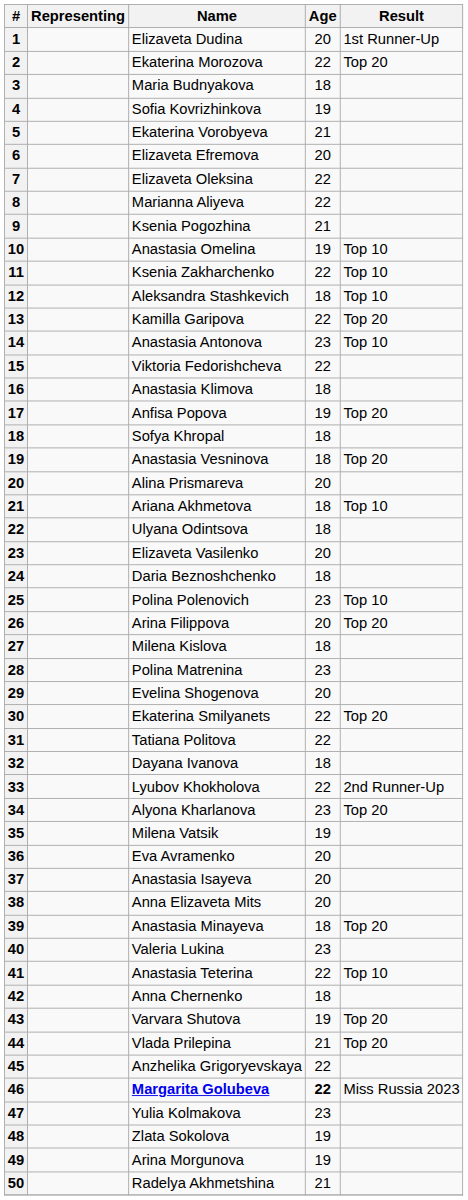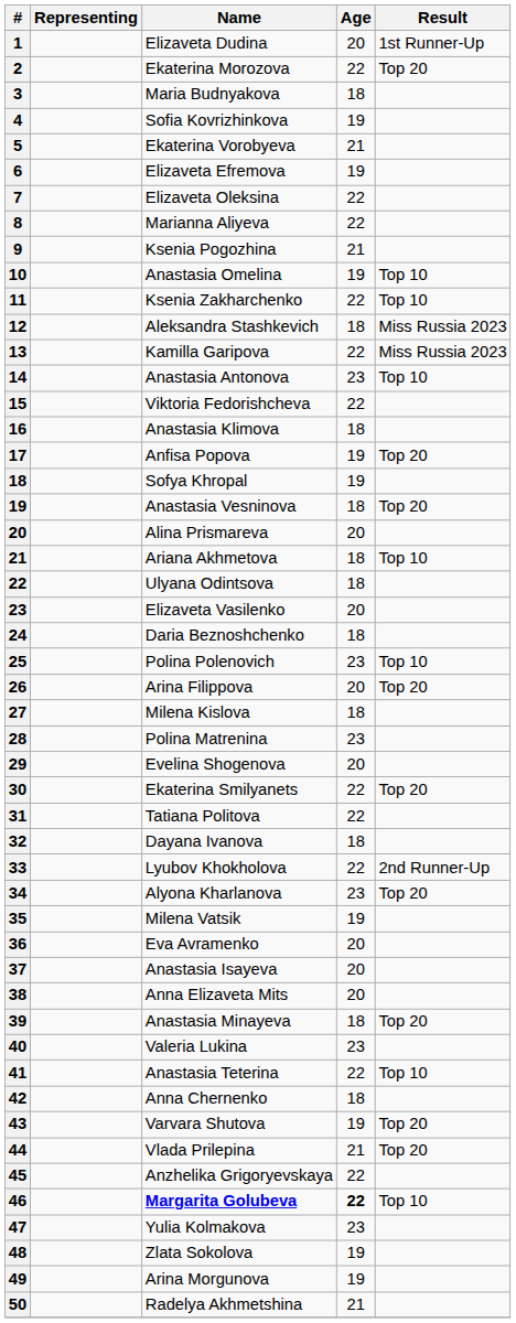Elizaveta Efremova | Age: 20 -> 19
Aleksandra Stashkevich | Result: Top 10 -> Miss Russia 2023
Kamilla Garipova | Result: Top 20 -> Miss Russia 2023
Sofya Khropal | Age: 18 -> 19
Margarita Golubeva | Result: Miss Russia 2023 -> Top 10
